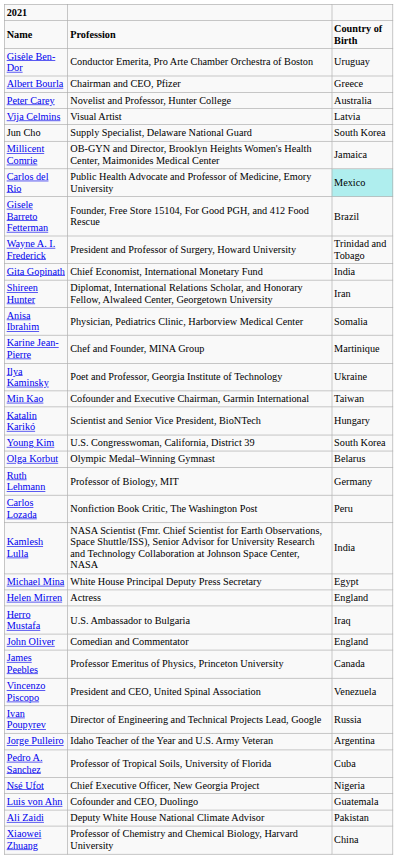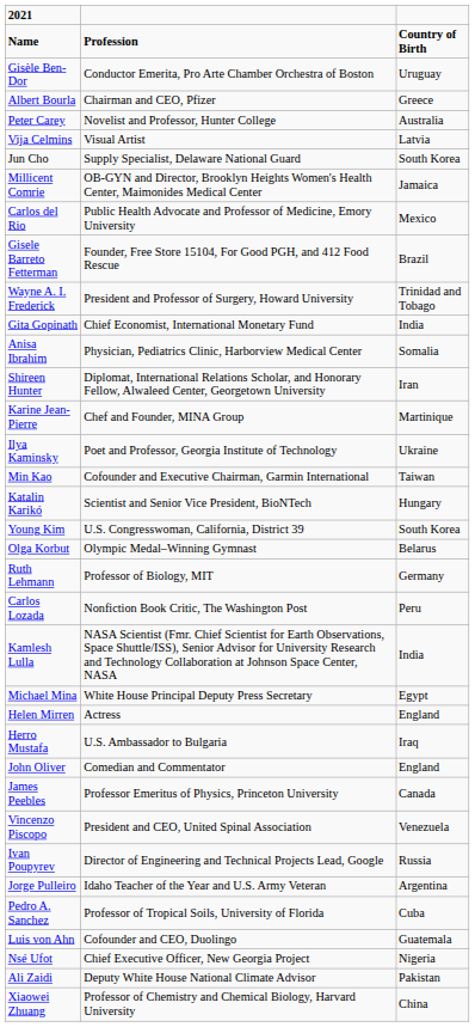Carlos del Rio | column 3: paleturquoise background -> no background
rows swapped: Shireen Hunter <-> Anisa Ibrahim
rows swapped: Nsé Ufot <-> Luis von Ahn
